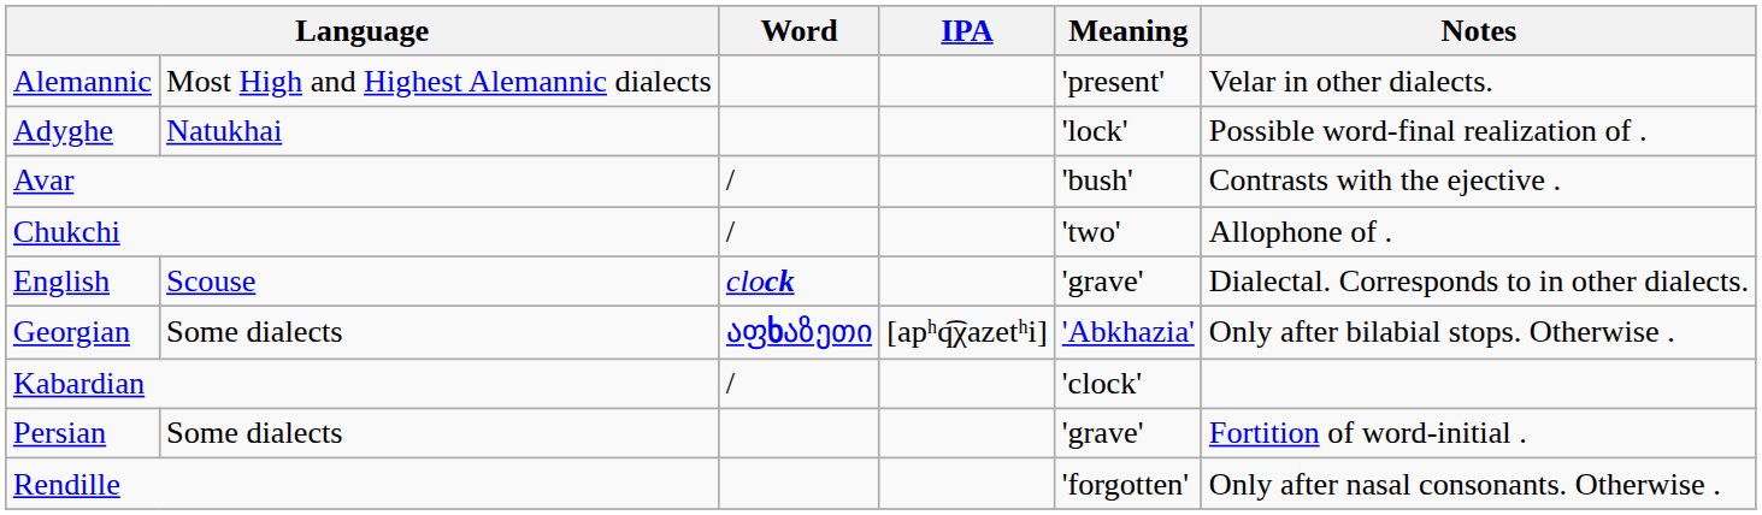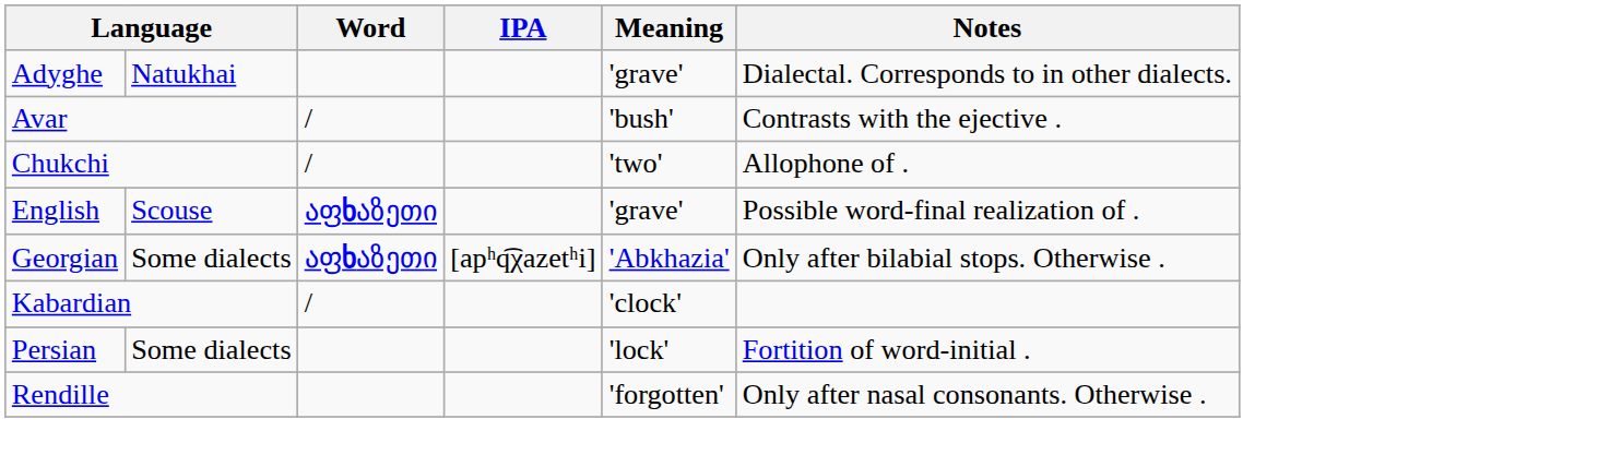- row: Alemannic | Most High and Highest Alemannic dialects | 'present' | Velar in other dialects.
Adyghe | Meaning: 'lock' -> 'grave'
Adyghe | Notes: Possible word-final realization of . -> Dialectal. Corresponds to in other dialects.
English | Word: clock -> აფხაზეთი
English | Notes: Dialectal. Corresponds to in other dialects. -> Possible word-final realization of .
Persian | Meaning: 'grave' -> 'lock'
